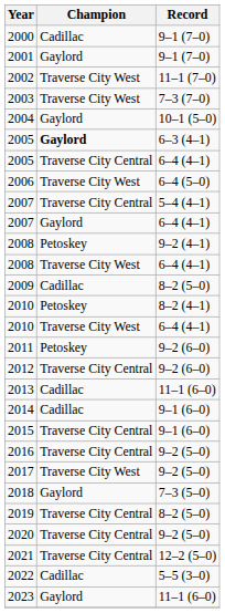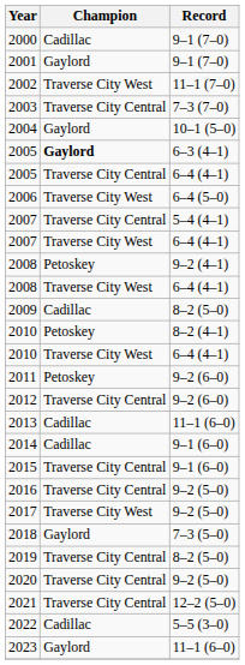2003 | Champion: Traverse City West -> Traverse City Central
2007 / 6–4 (4–1) | Champion: Gaylord -> Traverse City West
